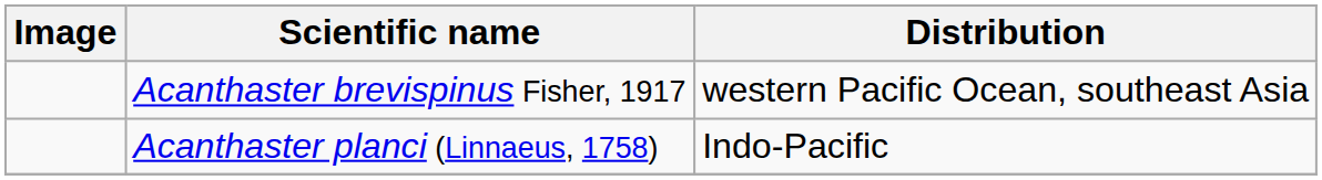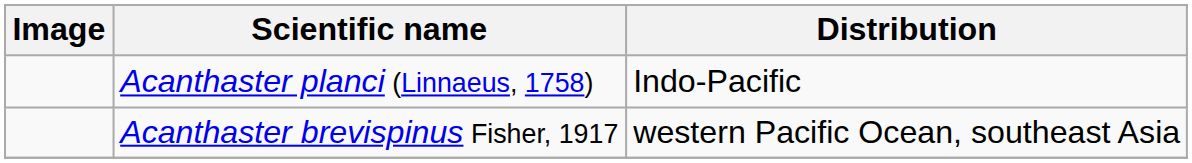rows swapped: Acanthaster brevispinus Fisher, 1917 <-> Acanthaster planci (Linnaeus, 1758)
